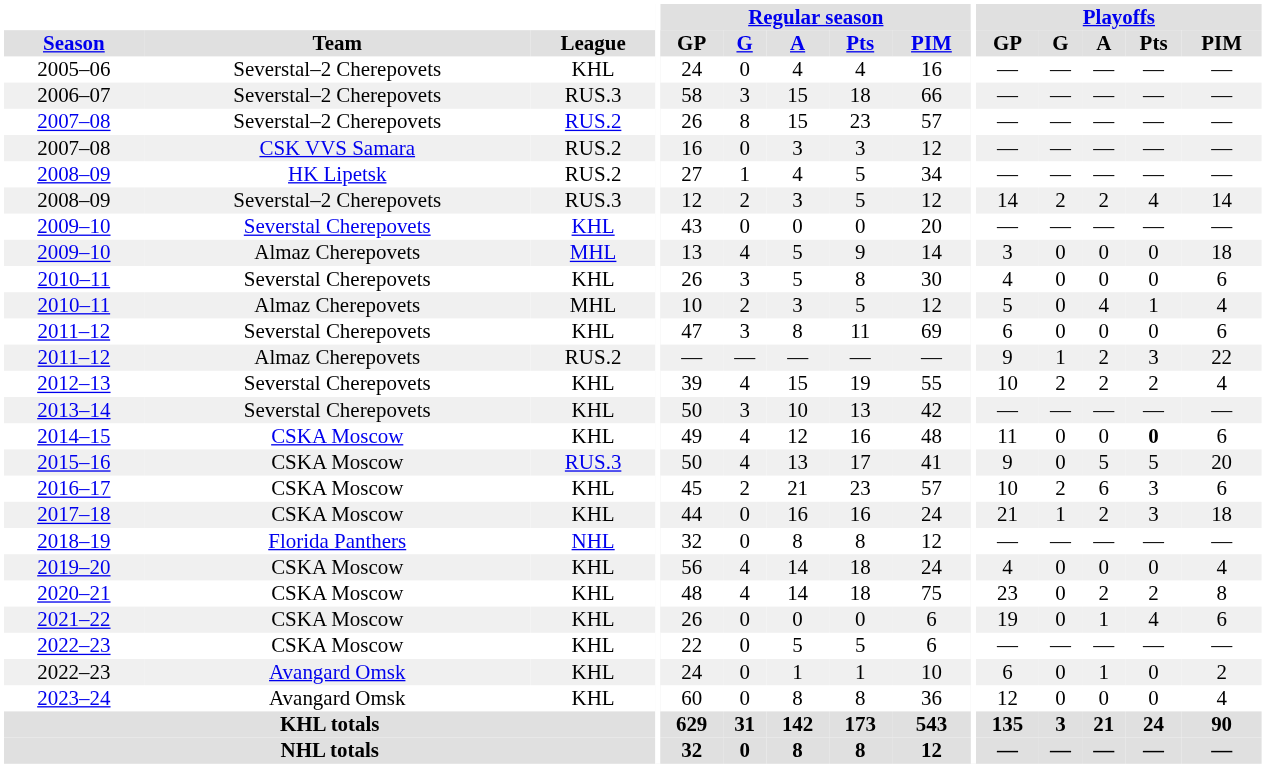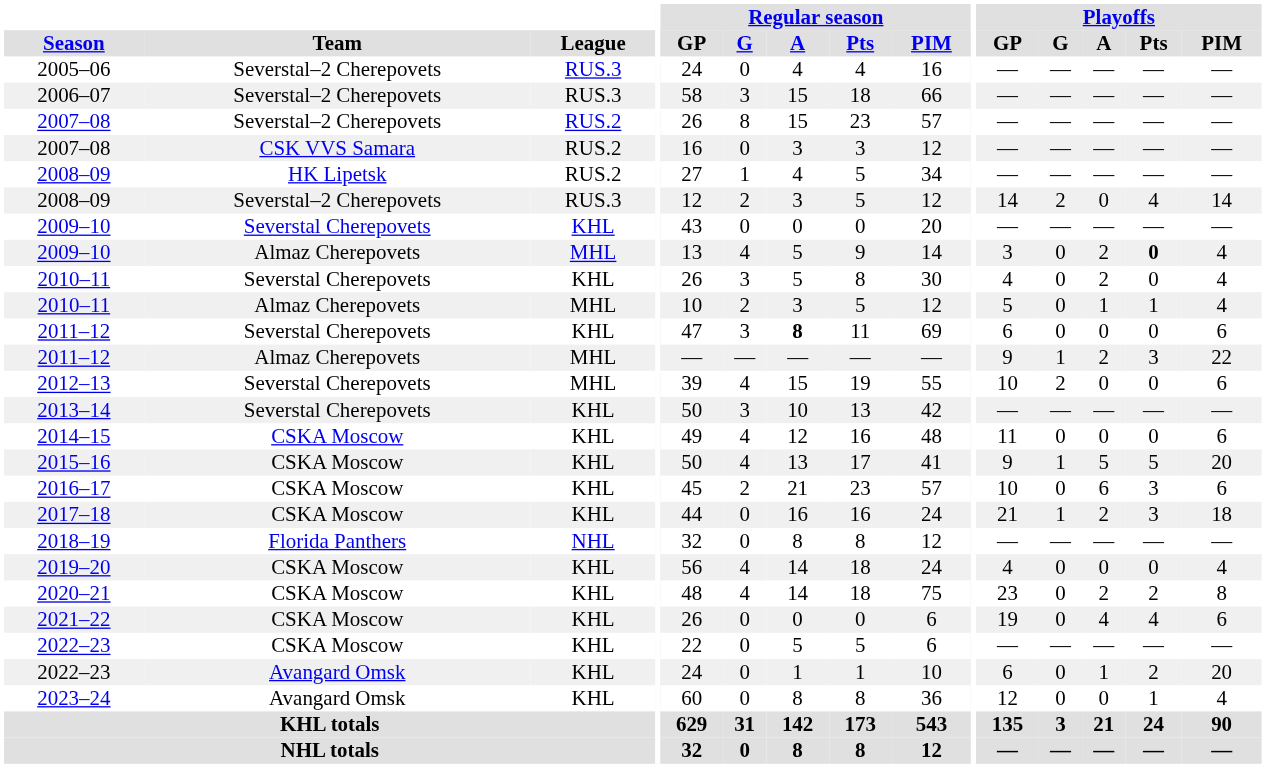2005–06 | League: KHL -> RUS.3
2008–09 / Severstal–2 Cherepovets | Playoffs / A: 2 -> 0
2009–10 / Almaz Cherepovets | Playoffs / A: 0 -> 2
2009–10 / Almaz Cherepovets | Playoffs / Pts: normal -> bold
2009–10 / Almaz Cherepovets | Playoffs / PIM: 18 -> 4
2010–11 / Severstal Cherepovets | Playoffs / A: 0 -> 2
2010–11 / Severstal Cherepovets | Playoffs / PIM: 6 -> 4
2010–11 / Almaz Cherepovets | Playoffs / A: 4 -> 1
2011–12 / Severstal Cherepovets | Regular season / A: normal -> bold
2011–12 / Almaz Cherepovets | League: RUS.2 -> MHL
2012–13 | League: KHL -> MHL
2012–13 | Playoffs / A: 2 -> 0
2012–13 | Playoffs / Pts: 2 -> 0
2012–13 | Playoffs / PIM: 4 -> 6
2014–15 | Playoffs / Pts: bold -> normal
2015–16 | League: RUS.3 -> KHL
2015–16 | Playoffs / G: 0 -> 1
2016–17 | Playoffs / G: 2 -> 0
2021–22 | Playoffs / A: 1 -> 4
2022–23 / Avangard Omsk | Playoffs / Pts: 0 -> 2
2022–23 / Avangard Omsk | Playoffs / PIM: 2 -> 20
2023–24 | Playoffs / Pts: 0 -> 1
